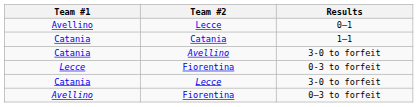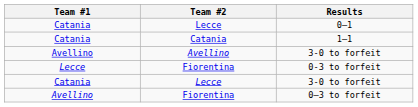0–1 | Team #1: Avellino -> Catania
Avellino / 3-0 to forfeit | Team #1: Catania -> Avellino
